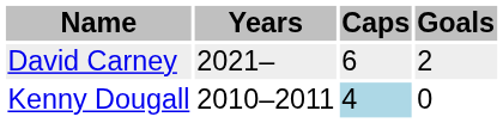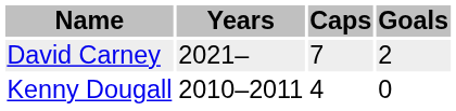David Carney | Caps: 6 -> 7
Kenny Dougall | Caps: lightblue background -> no background
